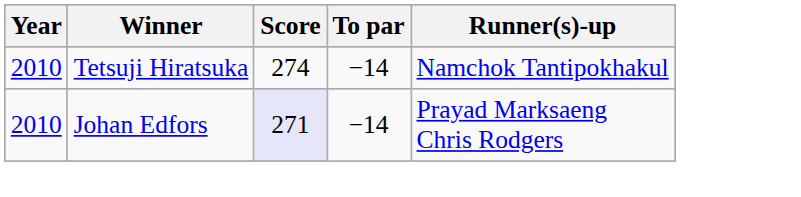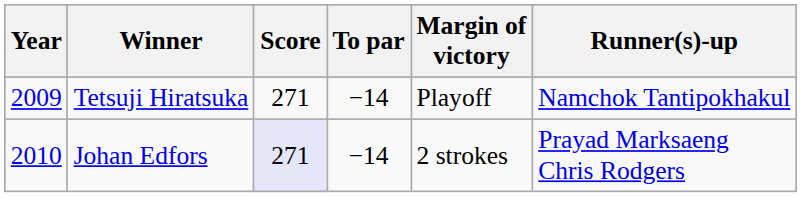+ column: Margin of victory | Playoff | 2 strokes
Tetsuji Hiratsuka | Year: 2010 -> 2009
Tetsuji Hiratsuka | Score: 274 -> 271
